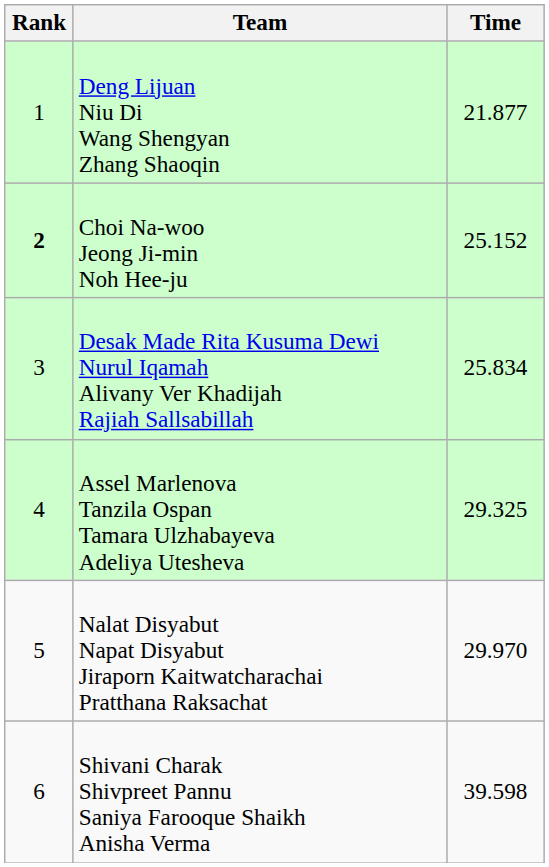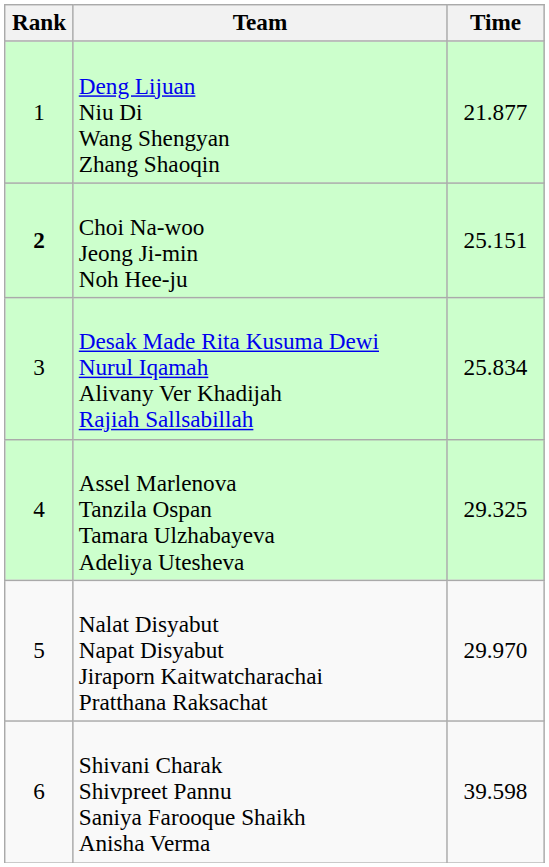Choi Na-woo Jeong Ji-min Noh Hee-ju | Time: 25.152 -> 25.151
